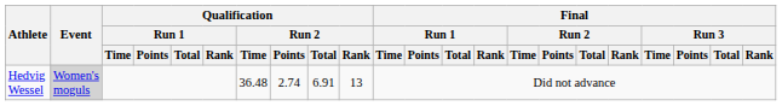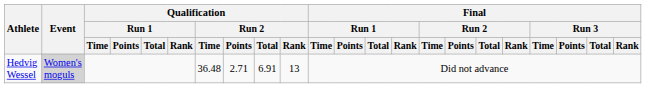Hedvig Wessel | Qualification / Run 2 / Points: 2.74 -> 2.71
